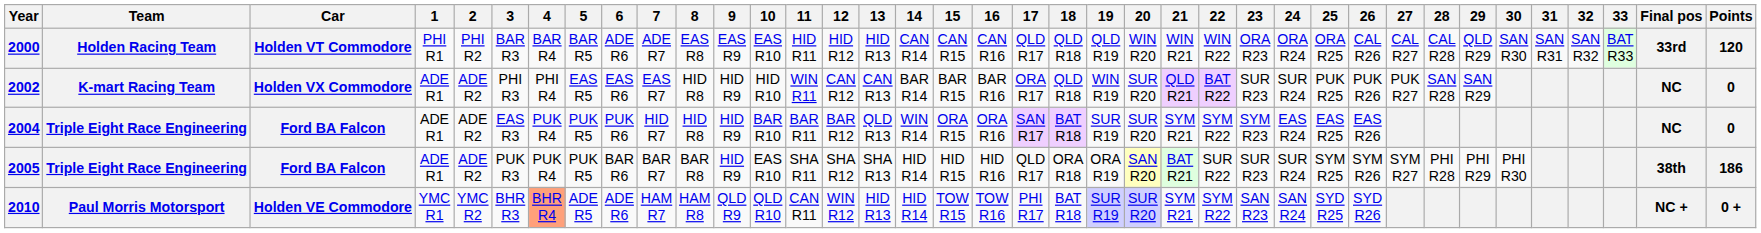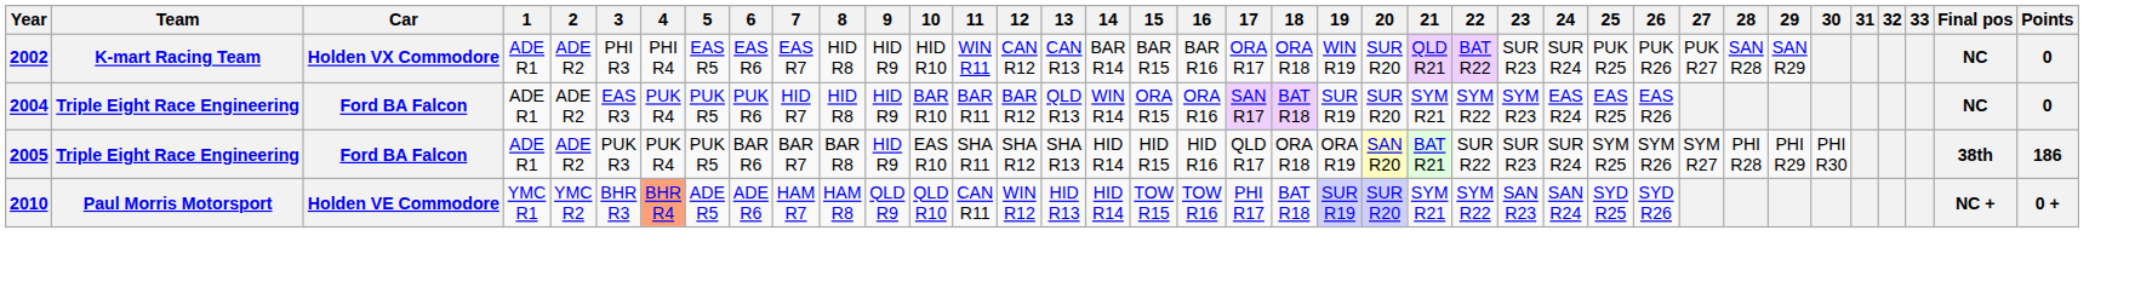- row: 2000 | Holden Racing Team | Holden VT Commodore | PHI R1 | PHI R2 | BAR R3 | BAR R4 | BAR R5 | ADE R6 | ADE R7 | EAS R8 | EAS R9 | EAS R10 | HID R11 | HID R12 | HID R13 | CAN R14 | CAN R15 | CAN R16 | QLD R17 | QLD R18 | QLD R19 | WIN R20 | WIN R21 | WIN R22 | ORA R23 | ORA R24 | ORA R25 | CAL R26 | CAL R27 | CAL R28 | QLD R29 | SAN R30 | SAN R31 | SAN R32 | BAT R33 | 33rd | 120
2002 | 18: QLD R18 -> ORA R18
